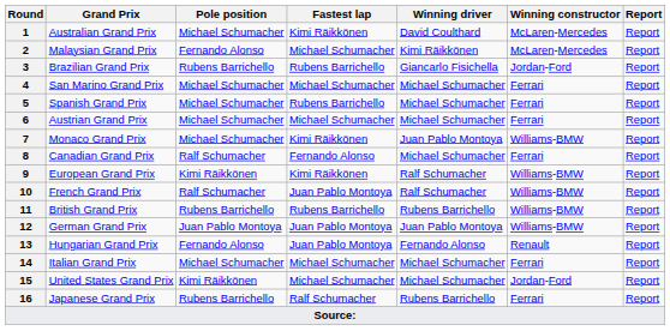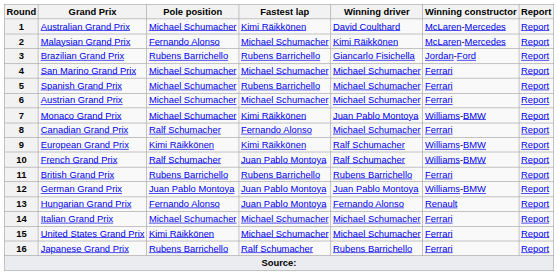11 | Winning constructor: Williams-BMW -> Ferrari
15 | Winning constructor: Jordan-Ford -> Ferrari
